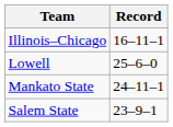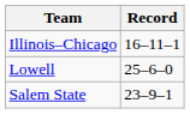- row: Mankato State | 24–11–1
